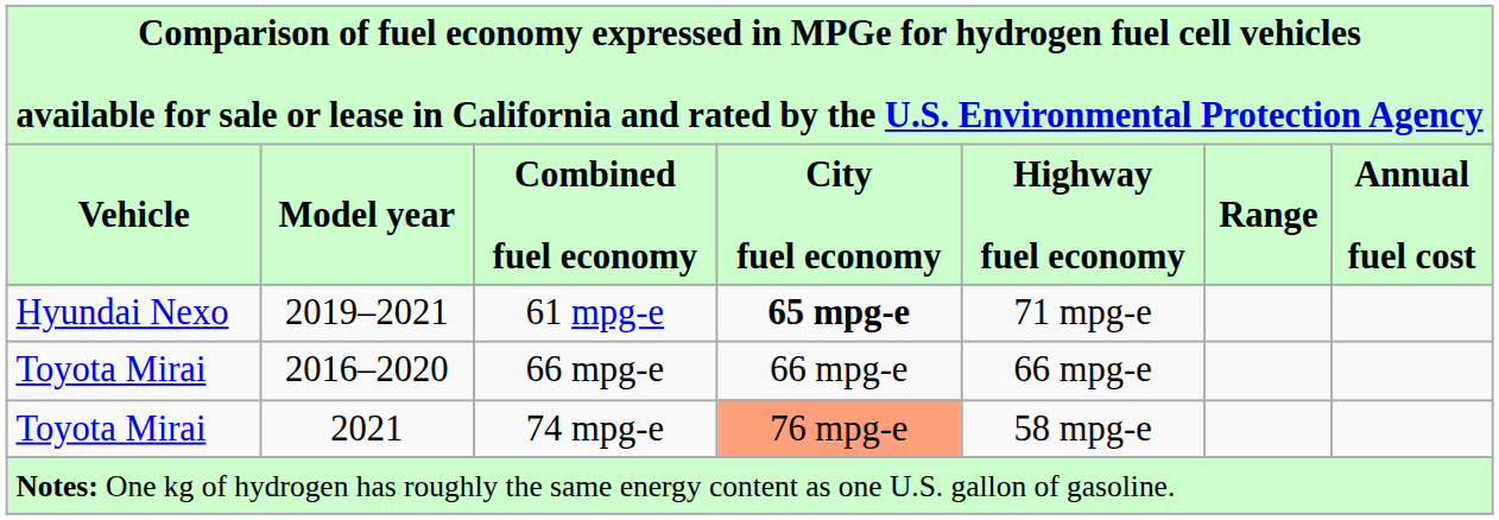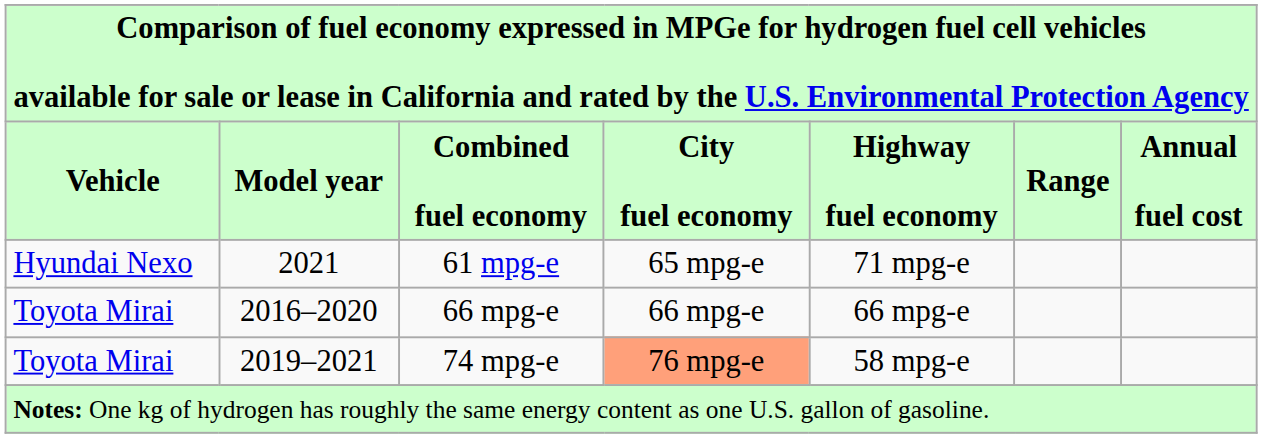61 mpg-e | Model year: 2019–2021 -> 2021
61 mpg-e | City fuel economy: bold -> normal
74 mpg-e | Model year: 2021 -> 2019–2021
